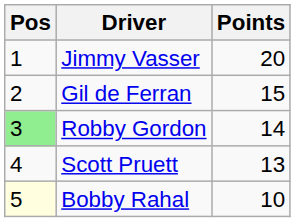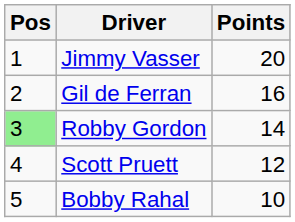Gil de Ferran | Points: 15 -> 16
Scott Pruett | Points: 13 -> 12
Bobby Rahal | Pos: lightyellow background -> no background
